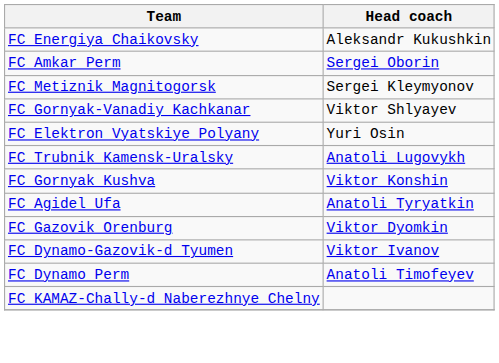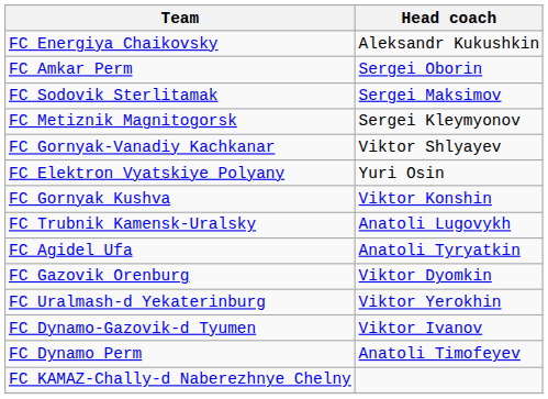+ row: FC Sodovik Sterlitamak | Sergei Maksimov
rows swapped: FC Gornyak Kushva <-> FC Trubnik Kamensk-Uralsky
+ row: FC Uralmash-d Yekaterinburg | Viktor Yerokhin
